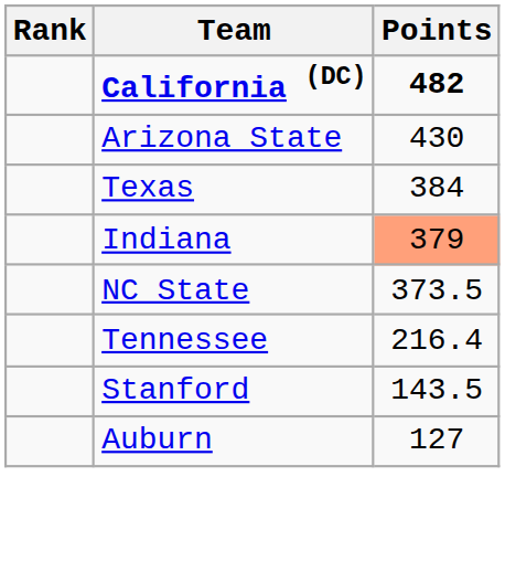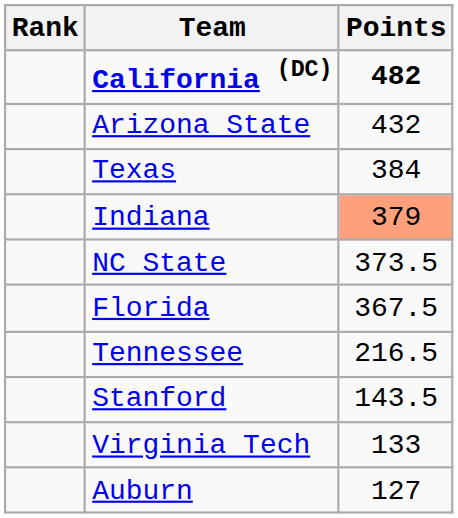Arizona State | Points: 430 -> 432
+ row: Florida | 367.5
Tennessee | Points: 216.4 -> 216.5
+ row: Virginia Tech | 133
